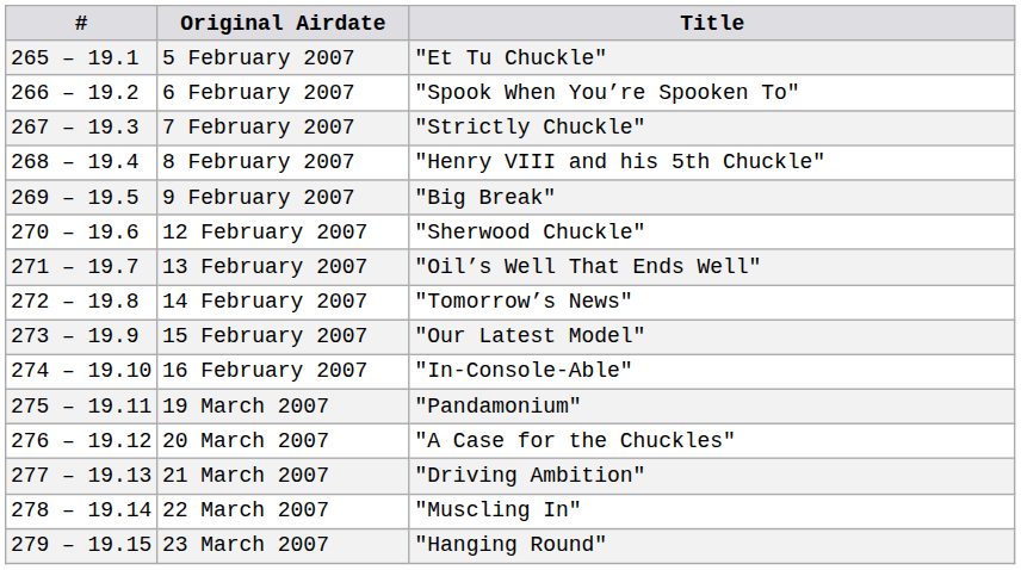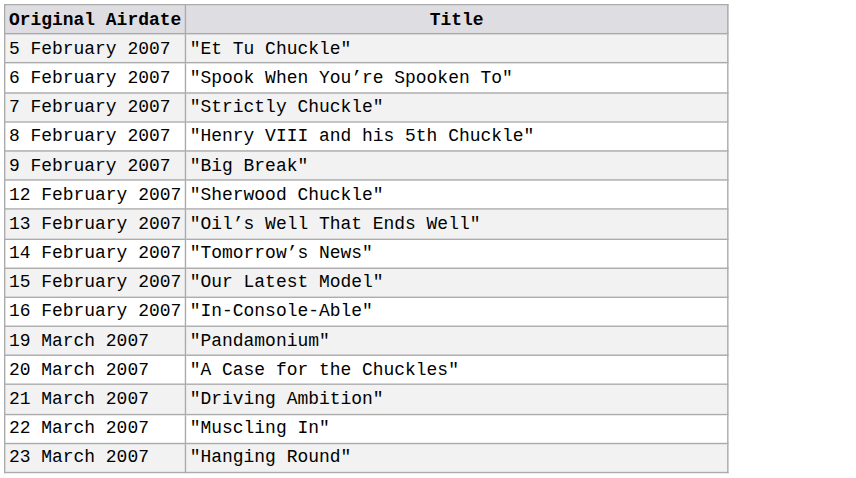- column: # | 265 – 19.1 | 266 – 19.2 | 267 – 19.3 | 268 – 19.4 | 269 – 19.5 | 270 – 19.6 | 271 – 19.7 | 272 – 19.8 | 273 – 19.9 | 274 – 19.10 | 275 – 19.11 | 276 – 19.12 | 277 – 19.13 | 278 – 19.14 | 279 – 19.15
